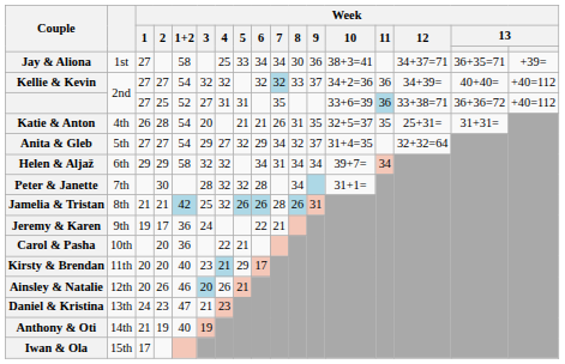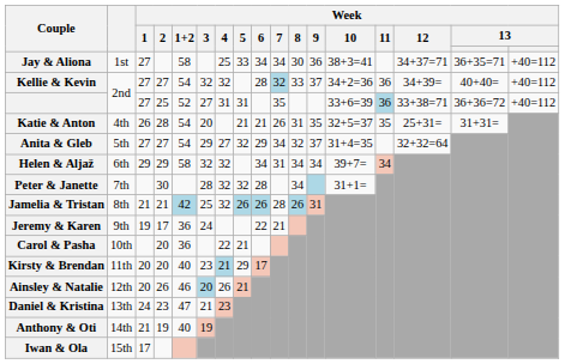Jay & Aliona | column 17: +39= -> +40=112
Kellie & Kevin | Week / 6: 32 -> 28
